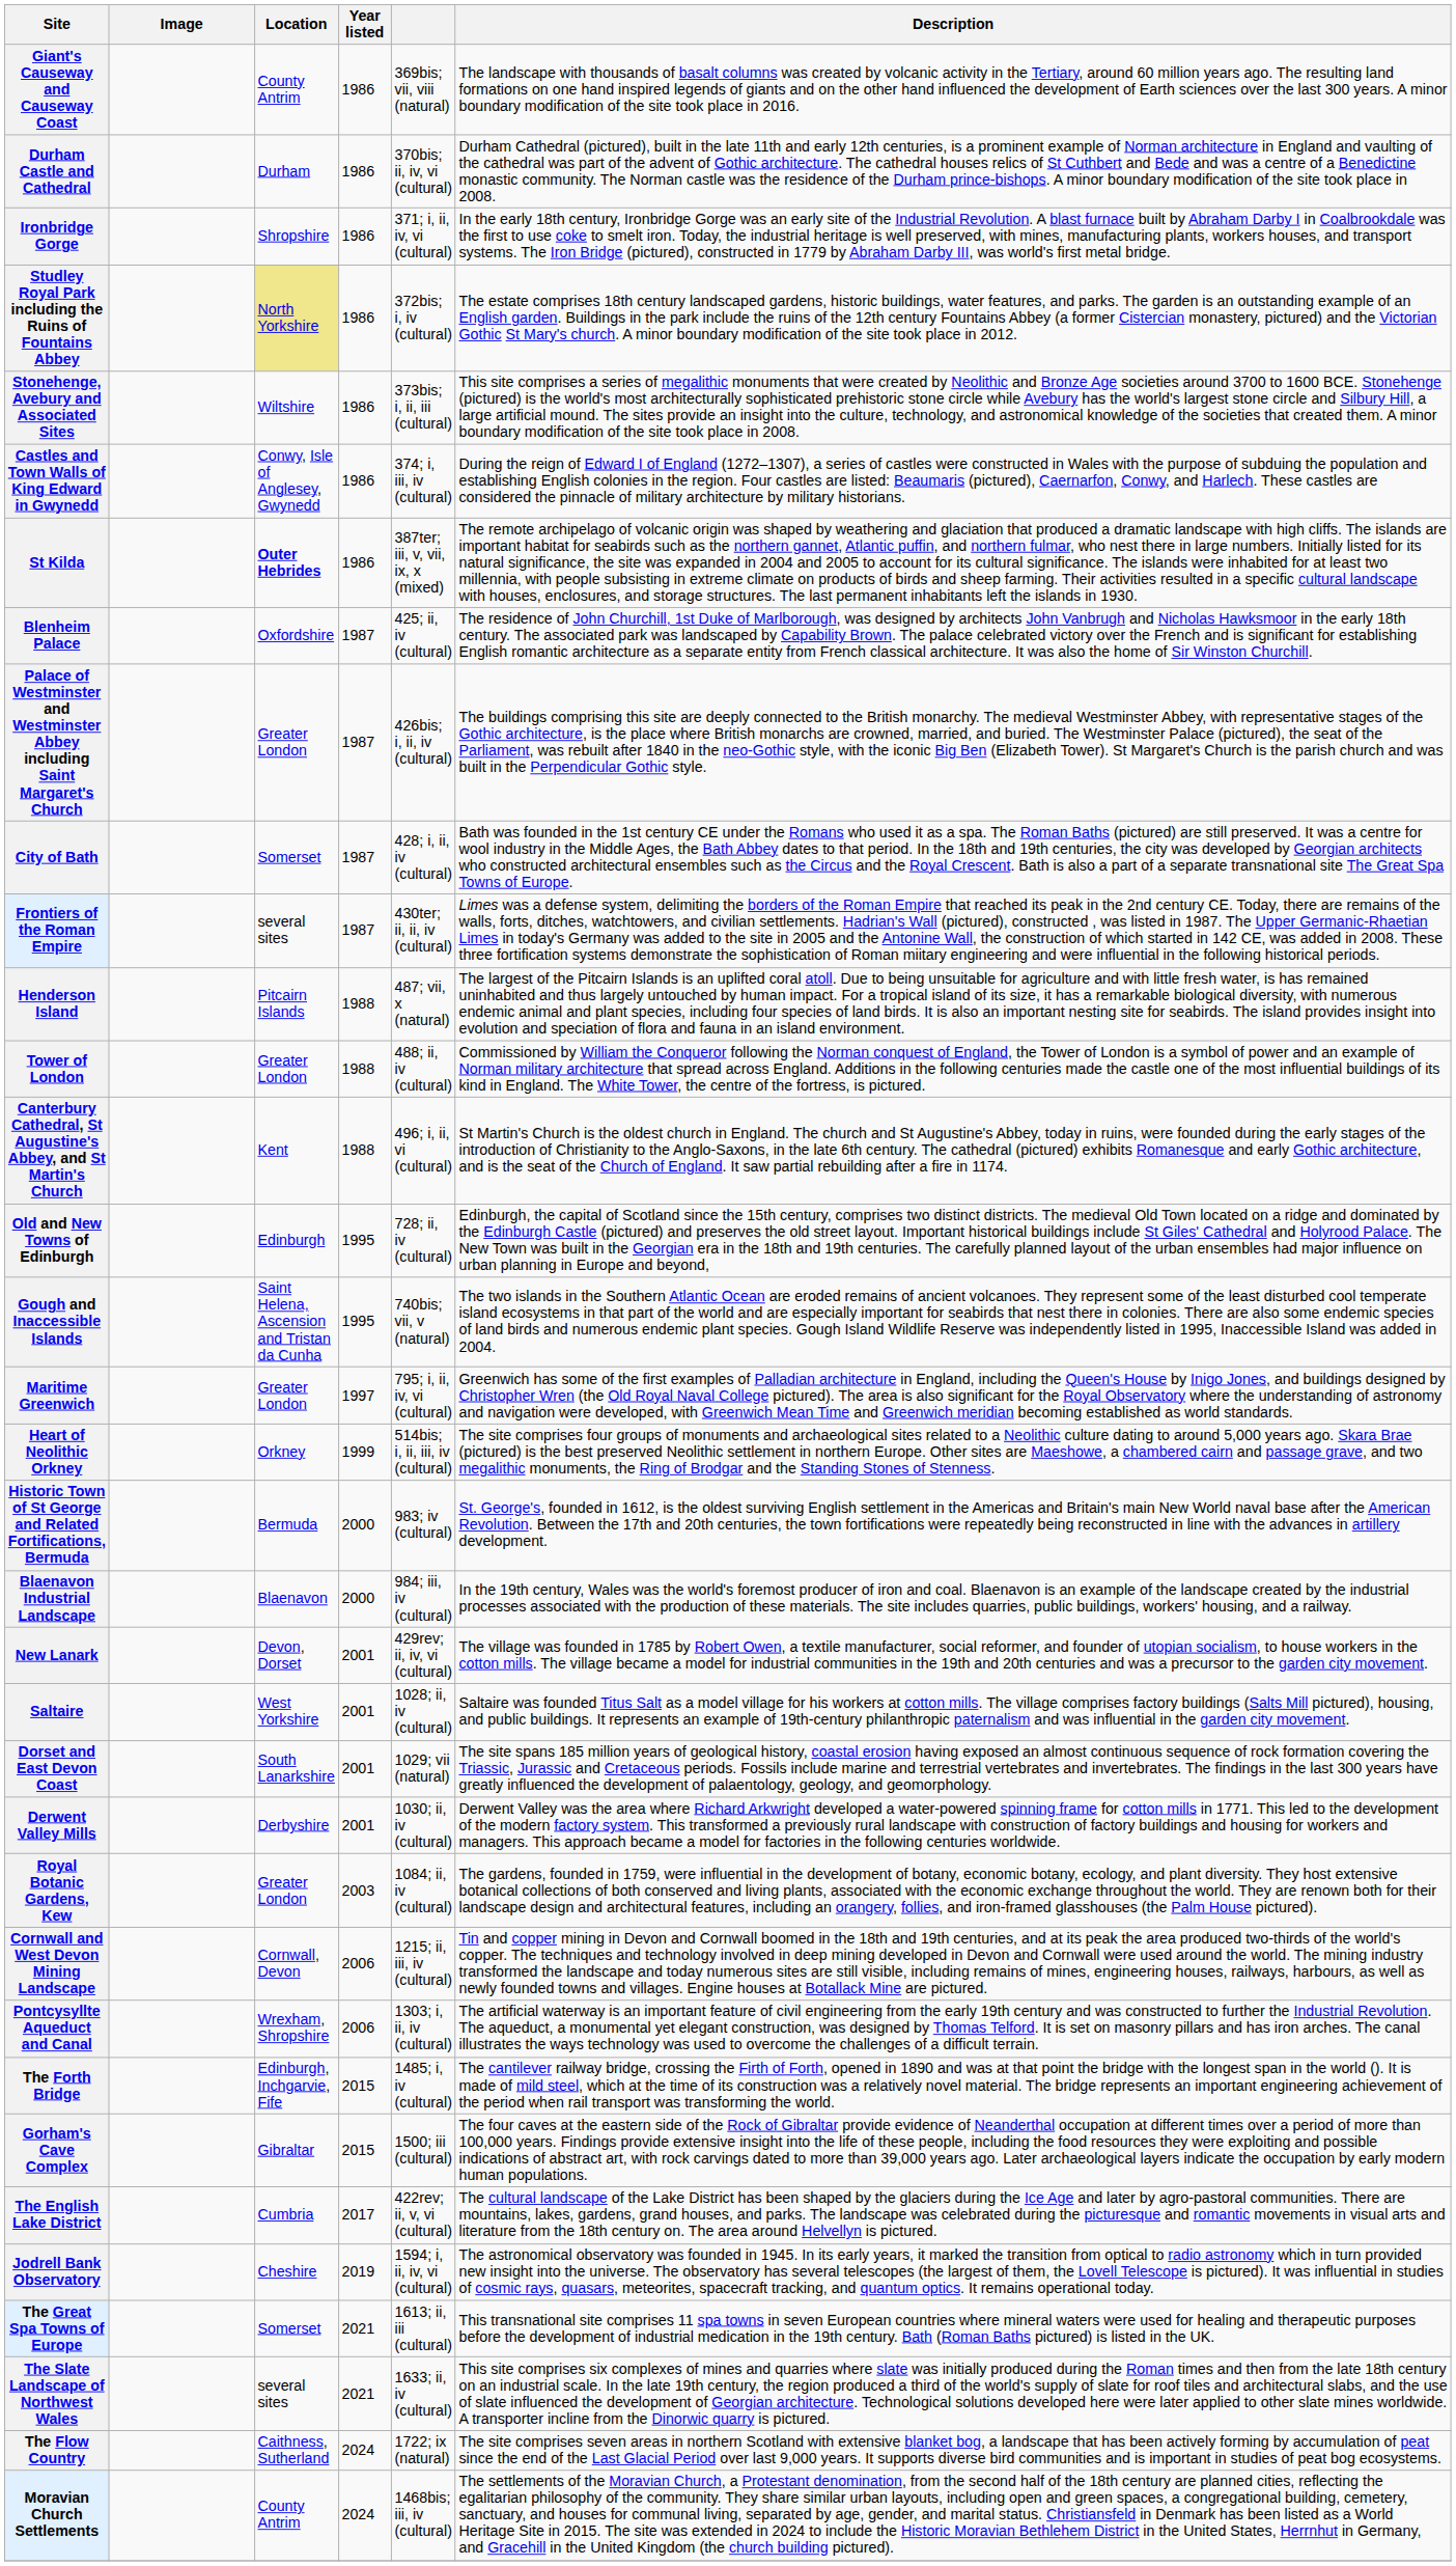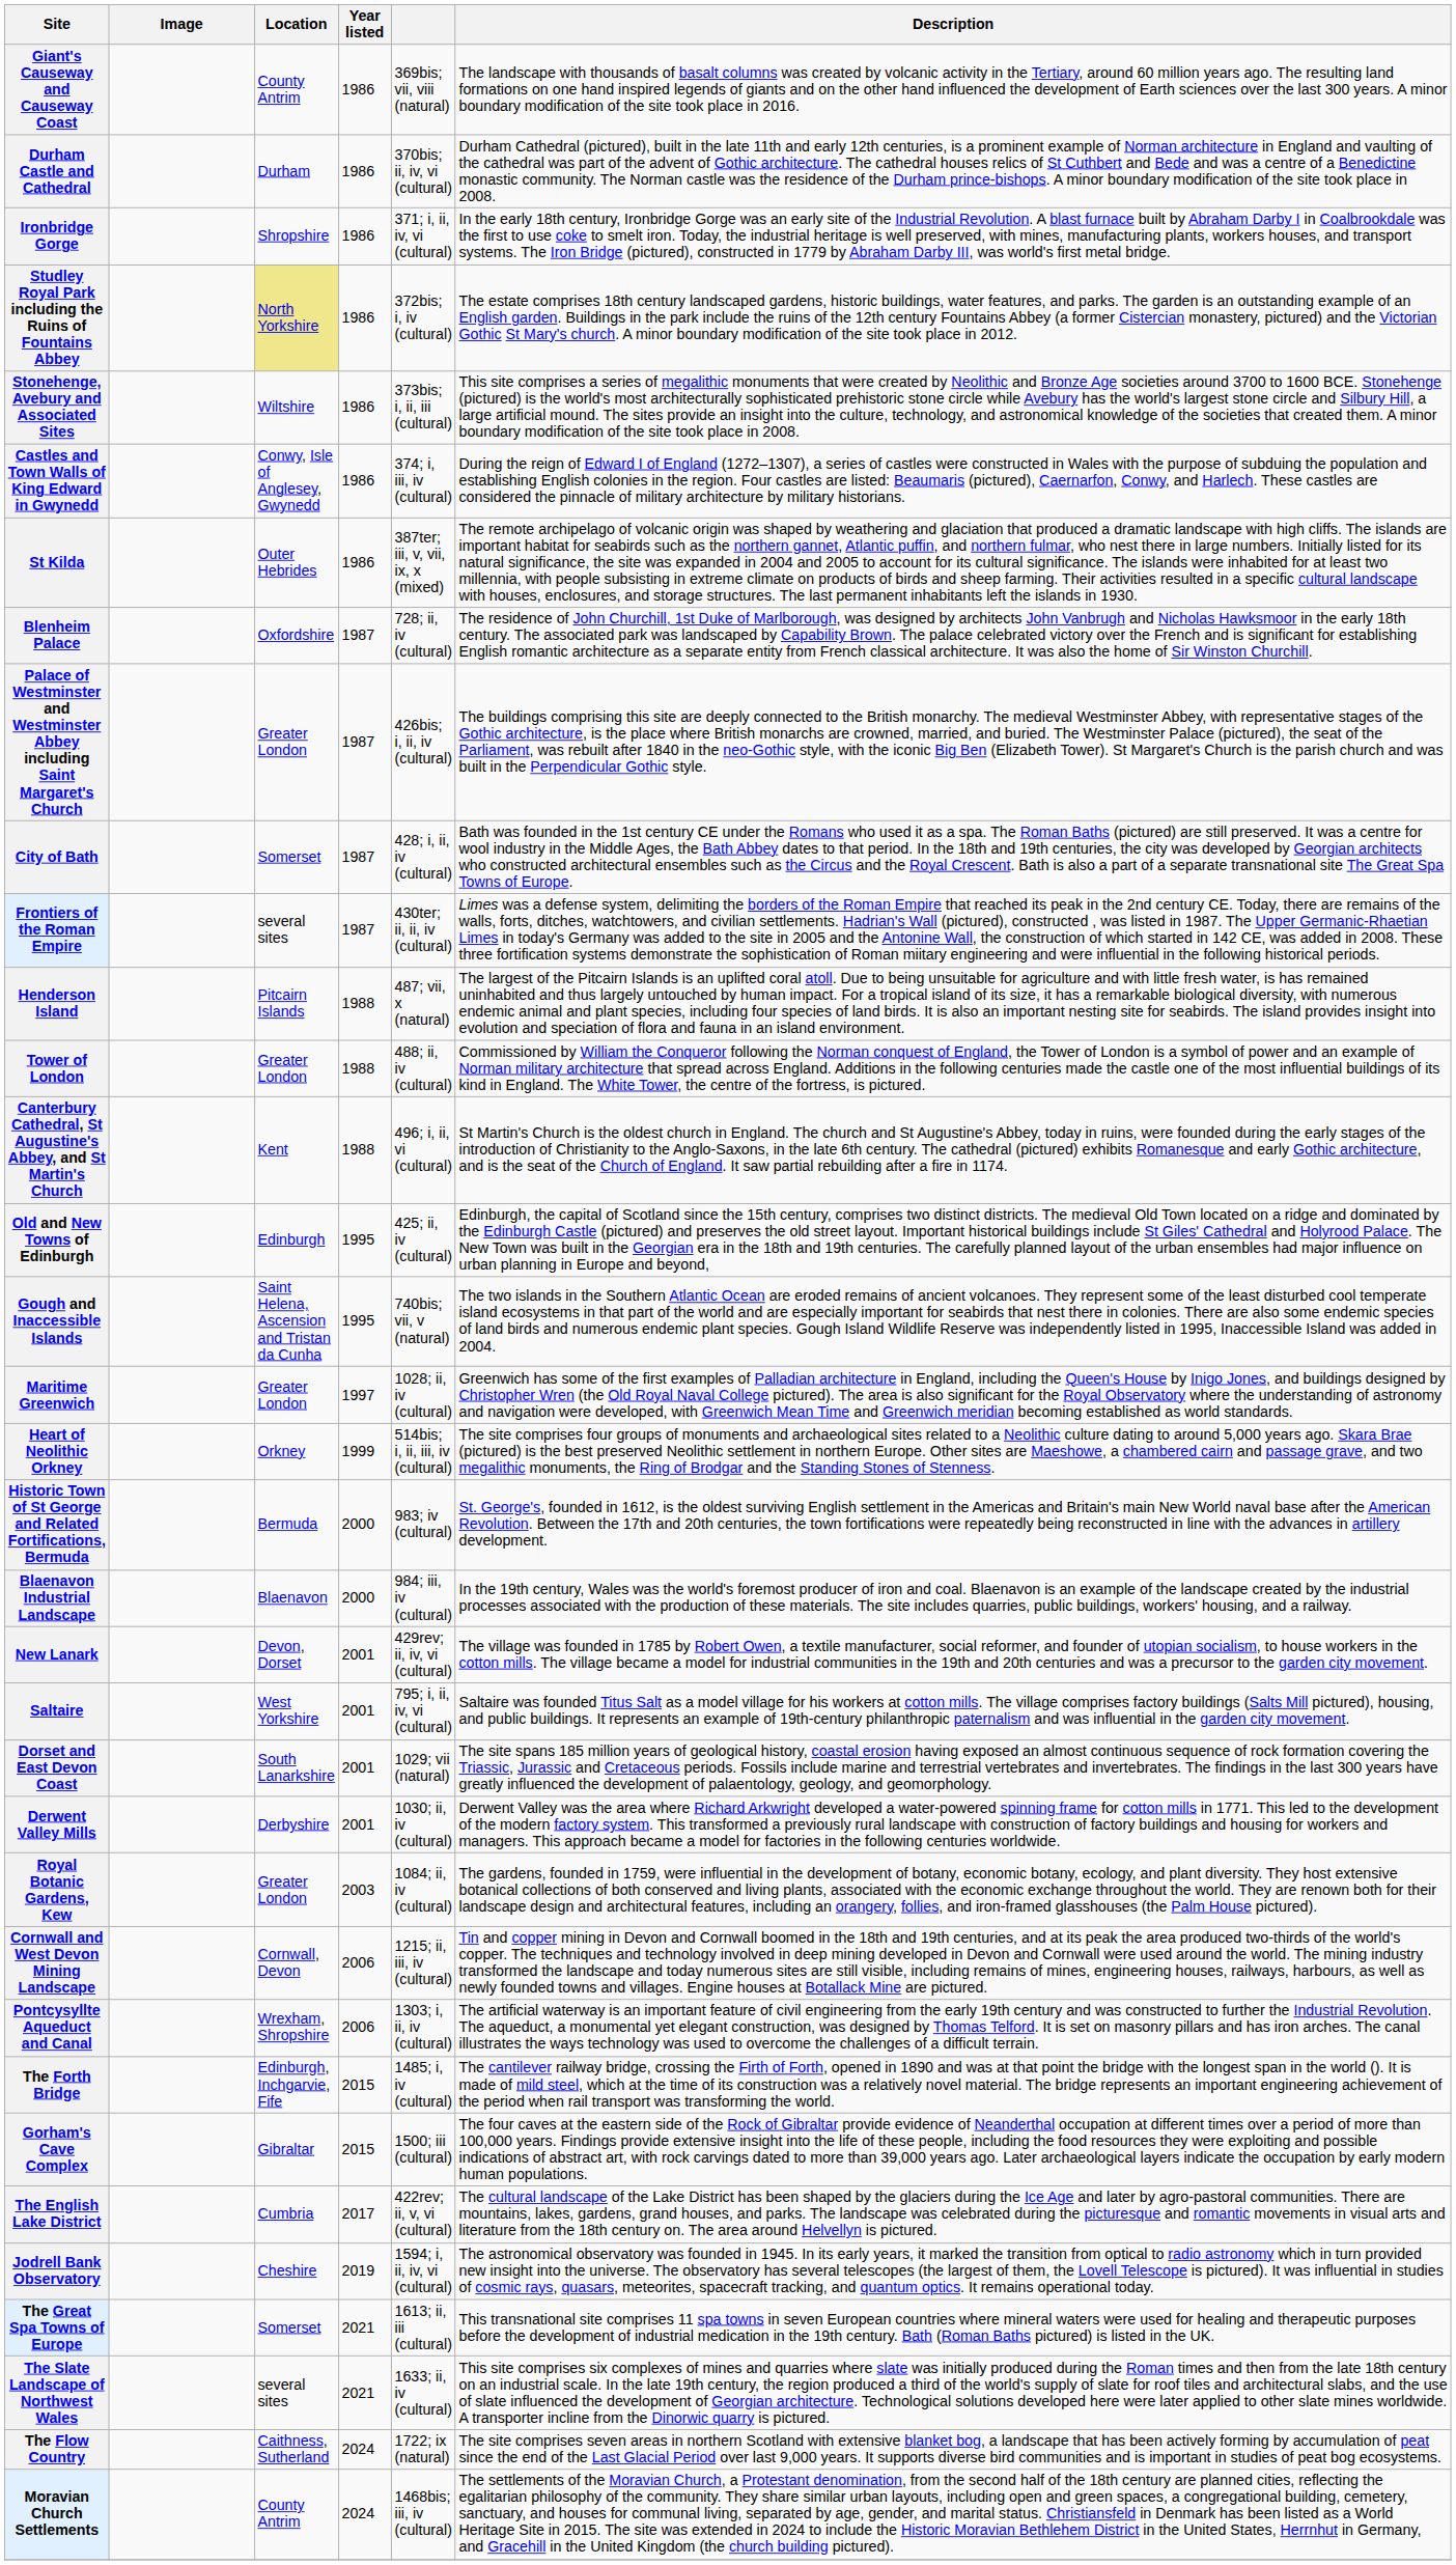St Kilda | Location: bold -> normal
Blenheim Palace | column 5: 425; ii, iv (cultural) -> 728; ii, iv (cultural)
Old and New Towns of Edinburgh | column 5: 728; ii, iv (cultural) -> 425; ii, iv (cultural)
Maritime Greenwich | column 5: 795; i, ii, iv, vi (cultural) -> 1028; ii, iv (cultural)
Saltaire | column 5: 1028; ii, iv (cultural) -> 795; i, ii, iv, vi (cultural)
